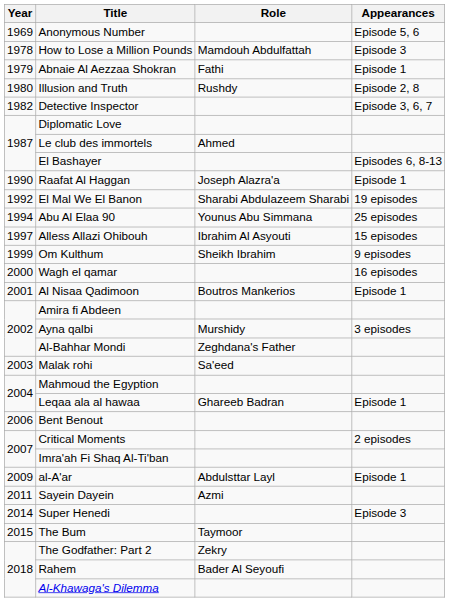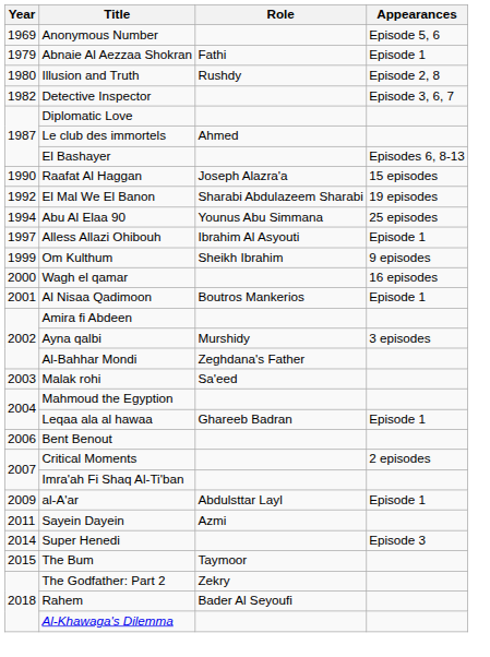- row: 1978 | How to Lose a Million Pounds | Mamdouh Abdulfattah | Episode 3
Raafat Al Haggan | Appearances: Episode 1 -> 15 episodes
Alless Allazi Ohibouh | Appearances: 15 episodes -> Episode 1
